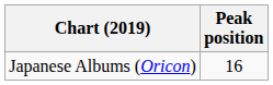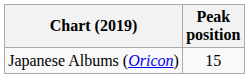Japanese Albums (Oricon) | Peak position: 16 -> 15
